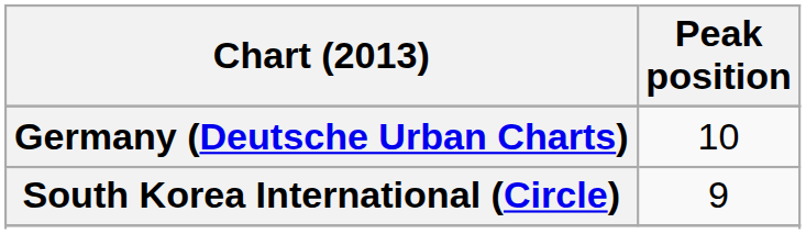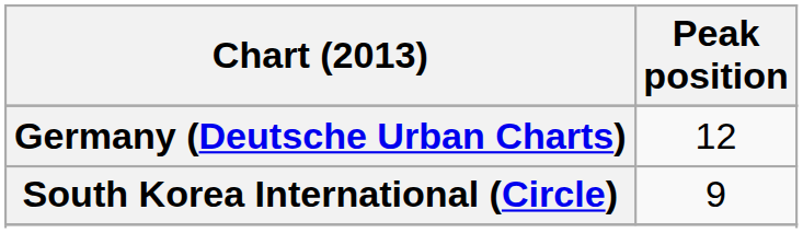Germany (Deutsche Urban Charts) | Peak position: 10 -> 12
